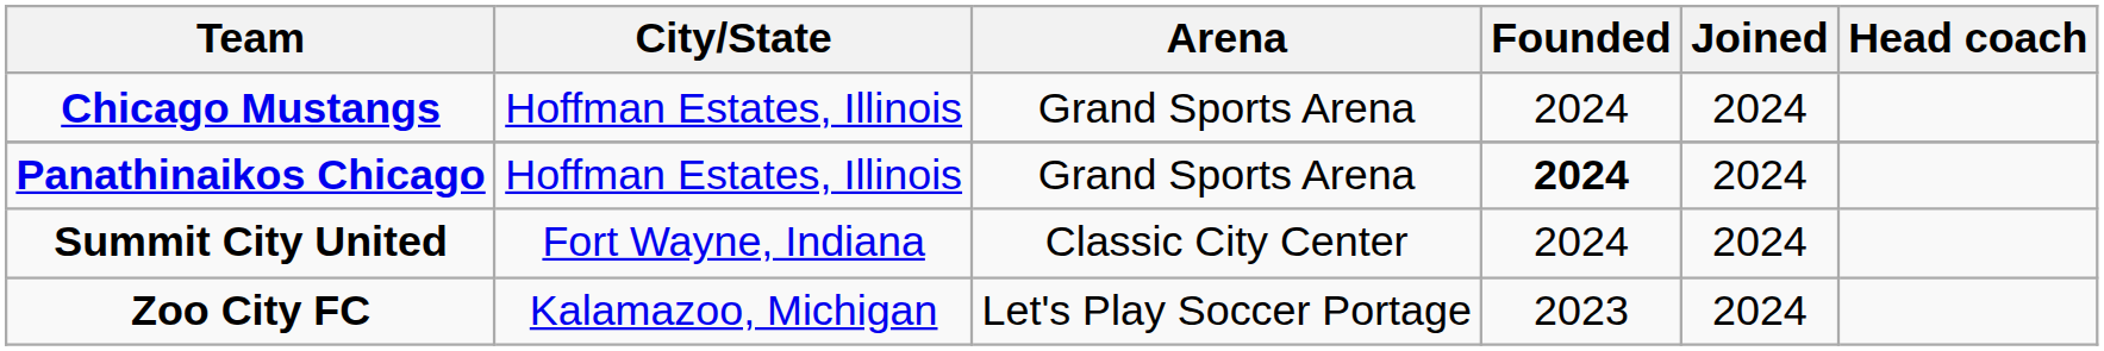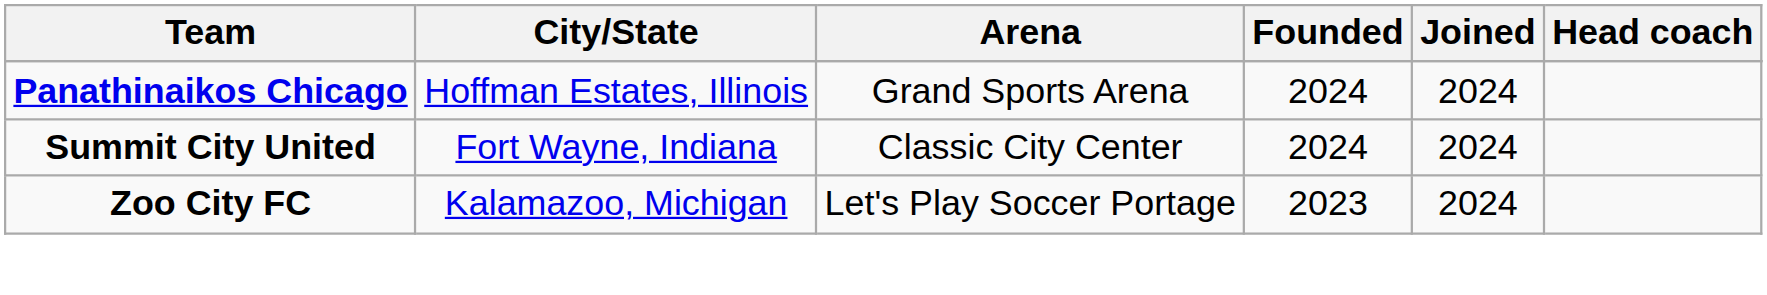- row: Chicago Mustangs | Hoffman Estates, Illinois | Grand Sports Arena | 2024 | 2024
Panathinaikos Chicago | Founded: bold -> normal
